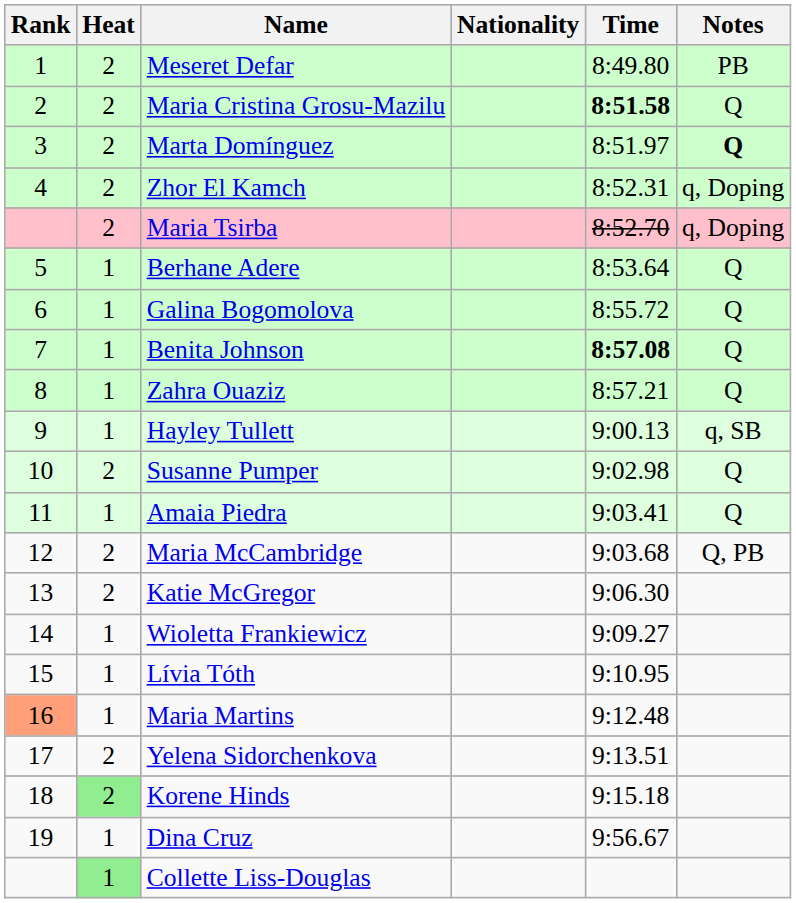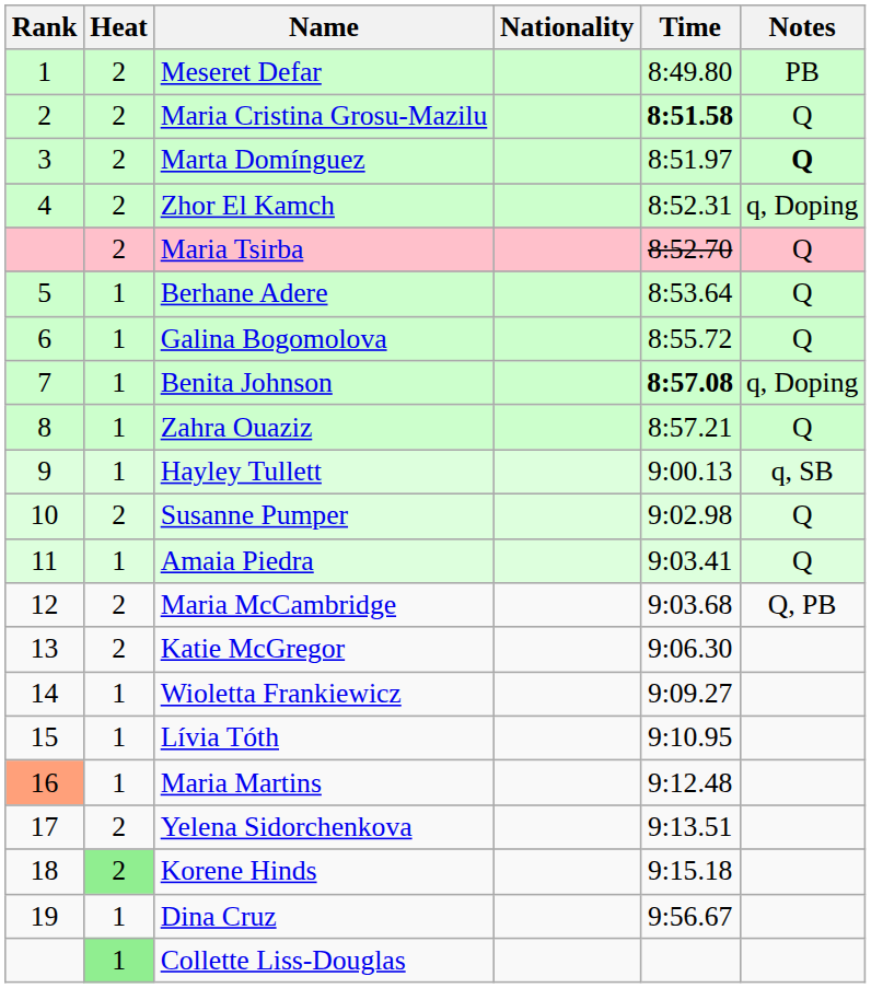Maria Tsirba | Notes: q, Doping -> Q
Benita Johnson | Notes: Q -> q, Doping
